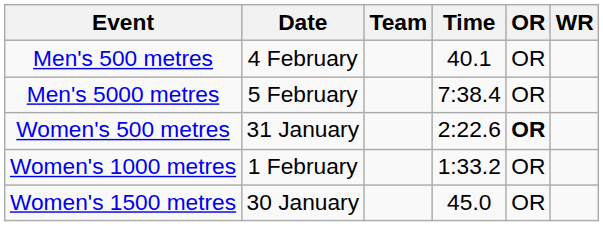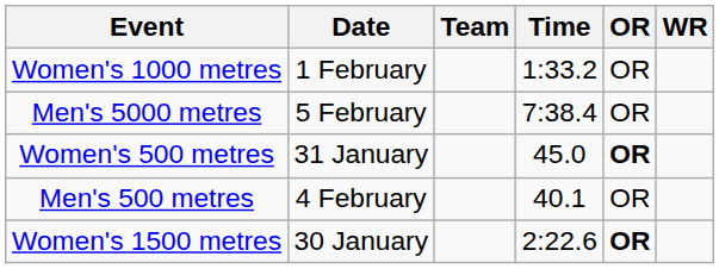rows swapped: Men's 500 metres <-> Women's 1000 metres
Women's 500 metres | Time: 2:22.6 -> 45.0
Women's 1500 metres | Time: 45.0 -> 2:22.6
Women's 1500 metres | OR: normal -> bold
